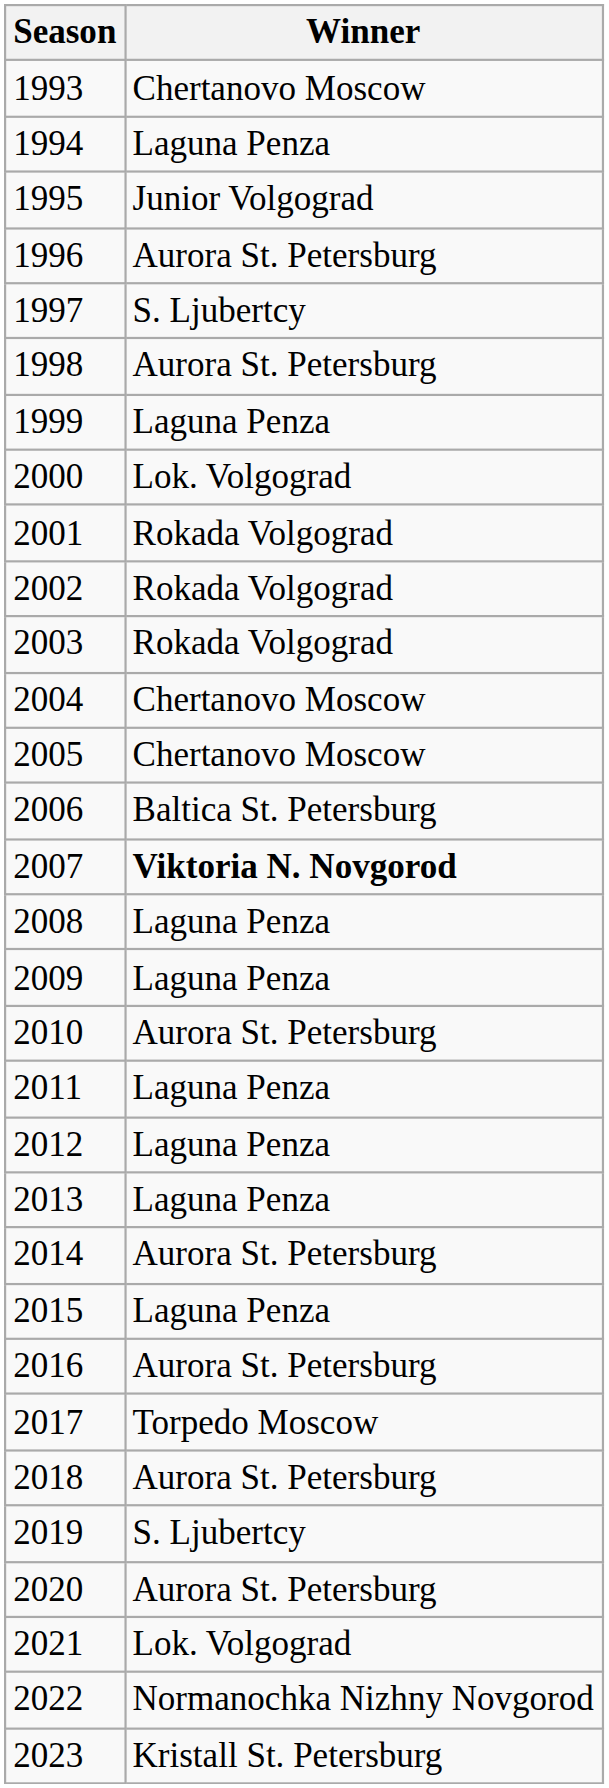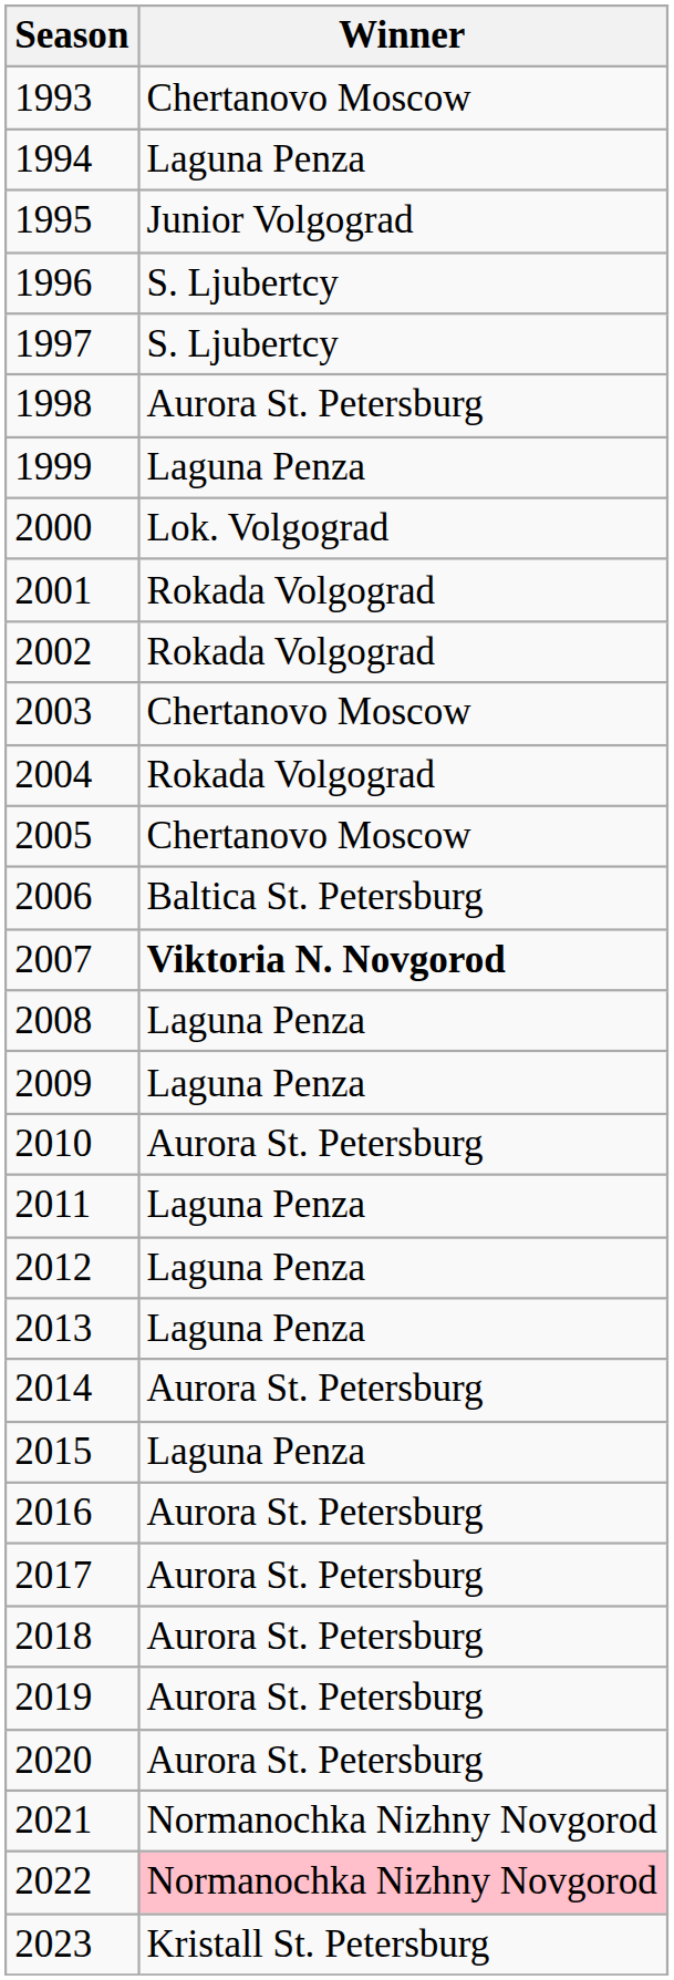1996 | Winner: Aurora St. Petersburg -> S. Ljubertcy
2003 | Winner: Rokada Volgograd -> Chertanovo Moscow
2004 | Winner: Chertanovo Moscow -> Rokada Volgograd
2017 | Winner: Torpedo Moscow -> Aurora St. Petersburg
2019 | Winner: S. Ljubertcy -> Aurora St. Petersburg
2021 | Winner: Lok. Volgograd -> Normanochka Nizhny Novgorod
2022 | Winner: no background -> pink background
